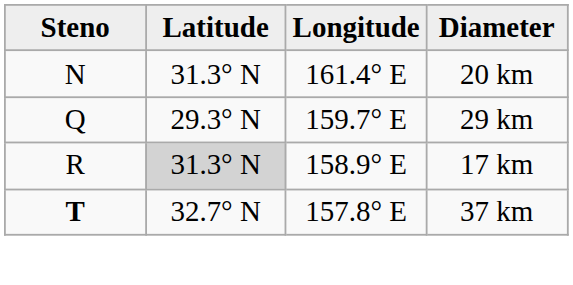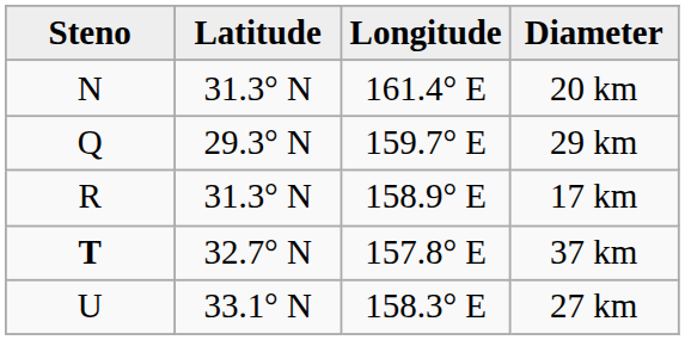17 km | Latitude: lightgrey background -> no background
+ row: U | 33.1° N | 158.3° E | 27 km
